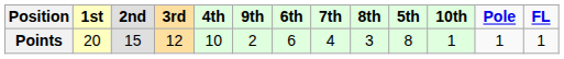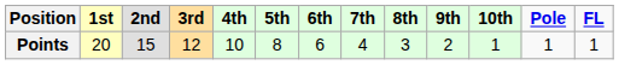columns swapped: 5th <-> 9th
